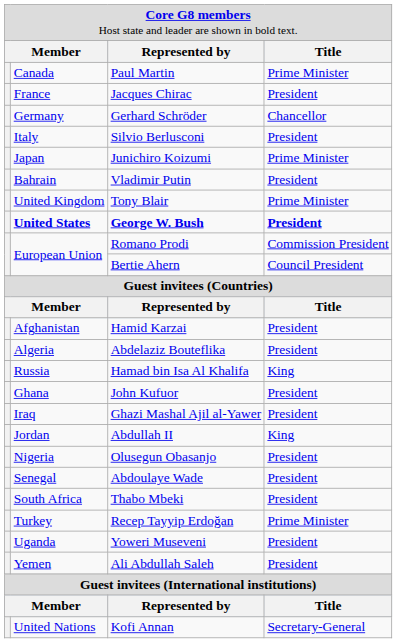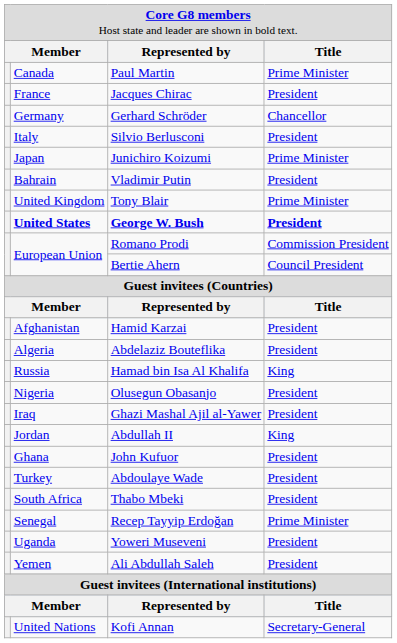rows swapped: John Kufuor <-> Olusegun Obasanjo
Abdoulaye Wade | column 2: Senegal -> Turkey
Recep Tayyip Erdoğan | column 2: Turkey -> Senegal
